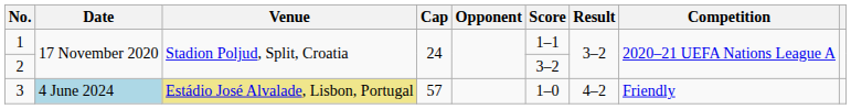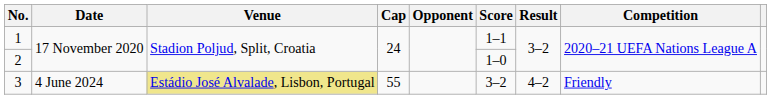2 | Score: 3–2 -> 1–0
3 | Date: lightblue background -> no background
3 | Cap: 57 -> 55
3 | Score: 1–0 -> 3–2
